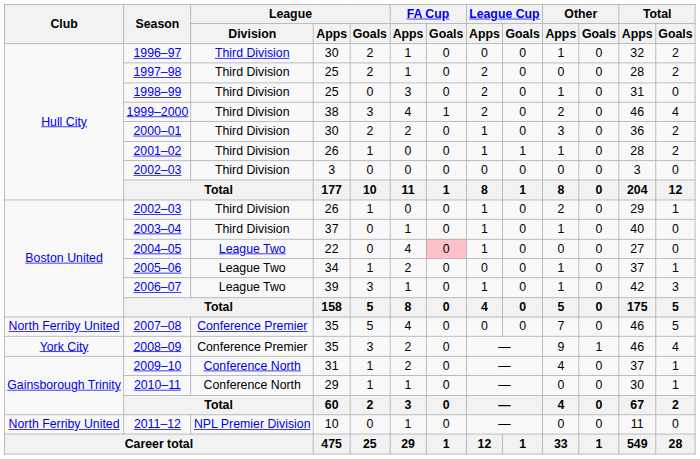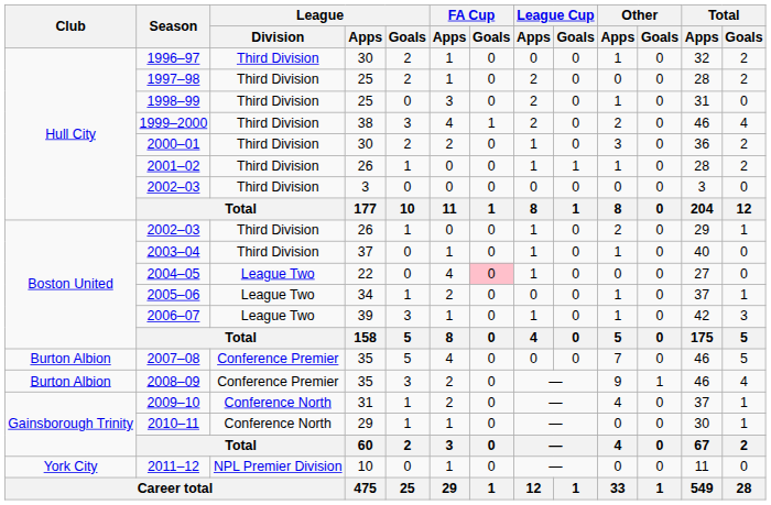2007–08 | Club: North Ferriby United -> Burton Albion
2008–09 | Club: York City -> Burton Albion
2011–12 | Club: North Ferriby United -> York City
